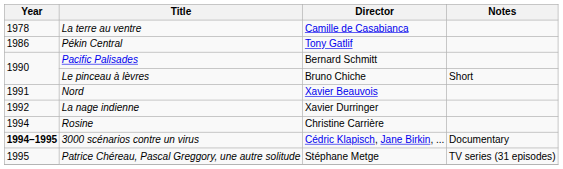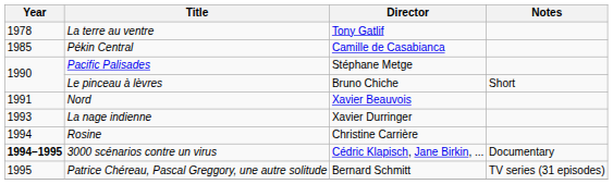La terre au ventre | Director: Camille de Casabianca -> Tony Gatlif
Pékin Central | Year: 1986 -> 1985
Pékin Central | Director: Tony Gatlif -> Camille de Casabianca
Pacific Palisades | Director: Bernard Schmitt -> Stéphane Metge
La nage indienne | Year: 1992 -> 1993
Patrice Chéreau, Pascal Greggory, une autre solitude | Director: Stéphane Metge -> Bernard Schmitt
